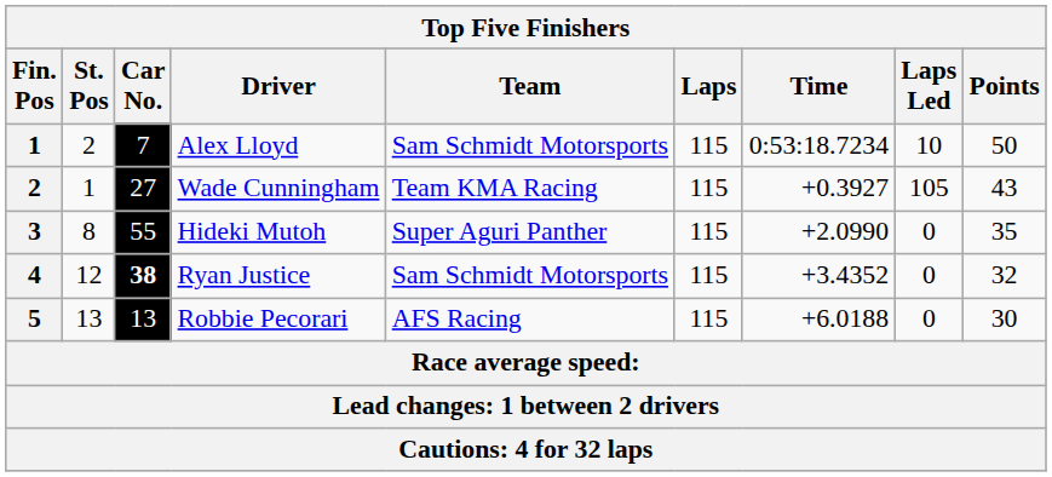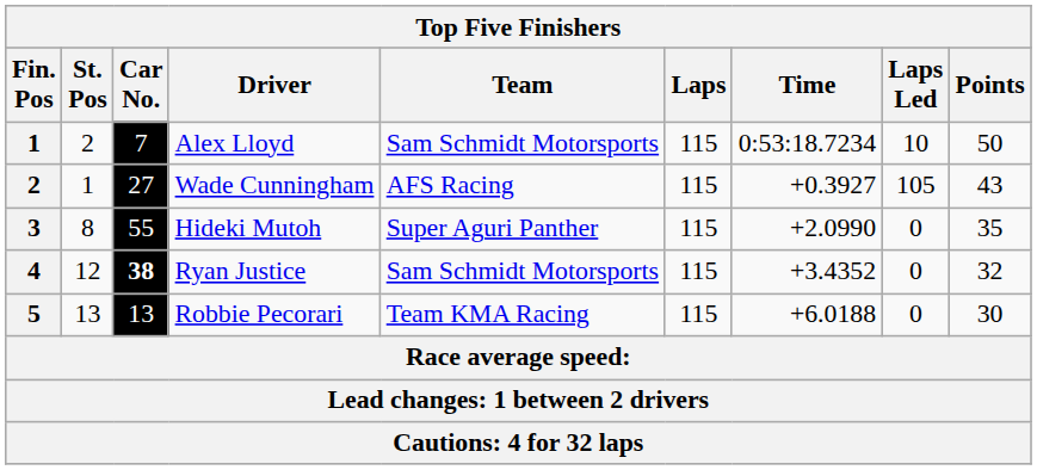Wade Cunningham | Team: Team KMA Racing -> AFS Racing
Robbie Pecorari | Team: AFS Racing -> Team KMA Racing
